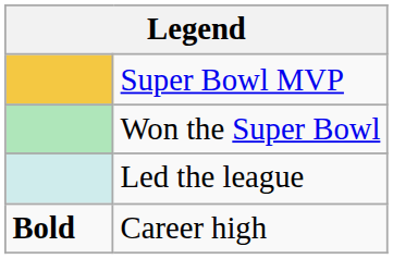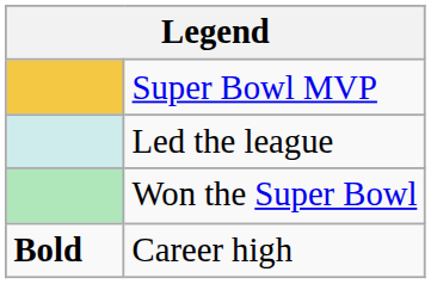rows swapped: Won the Super Bowl <-> Led the league
